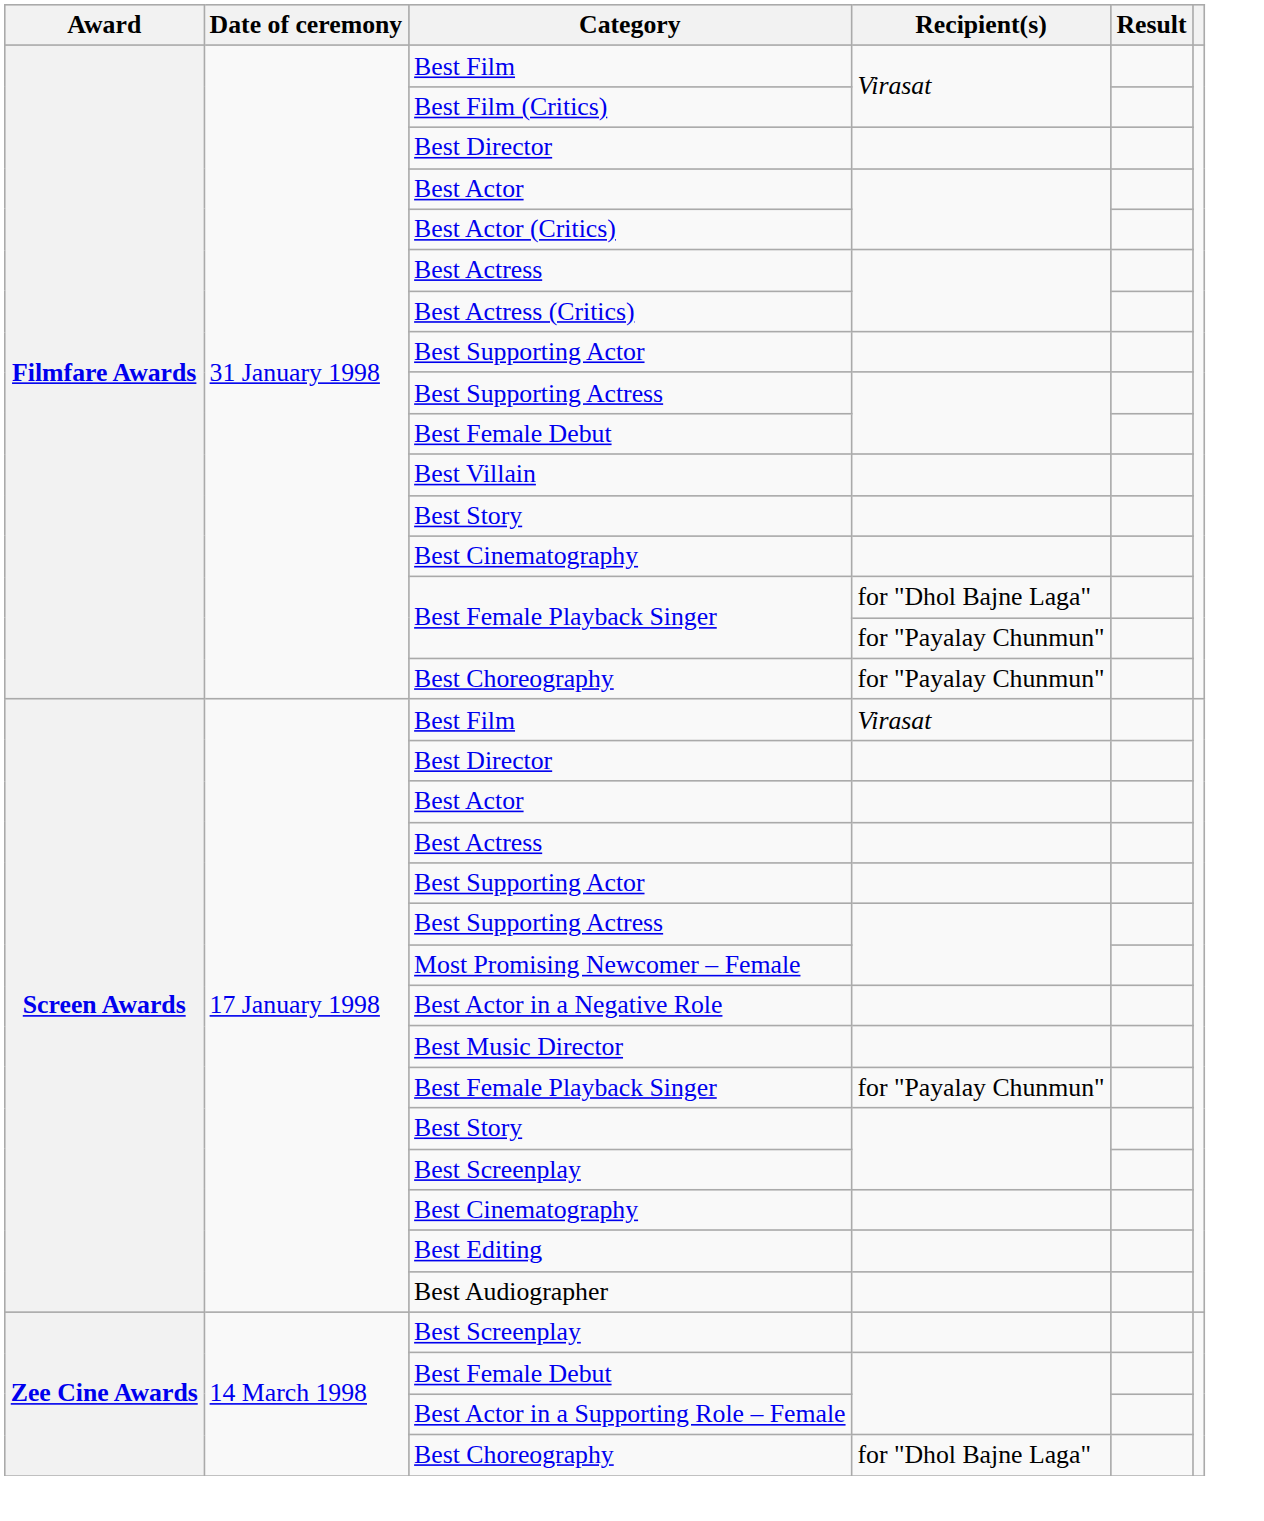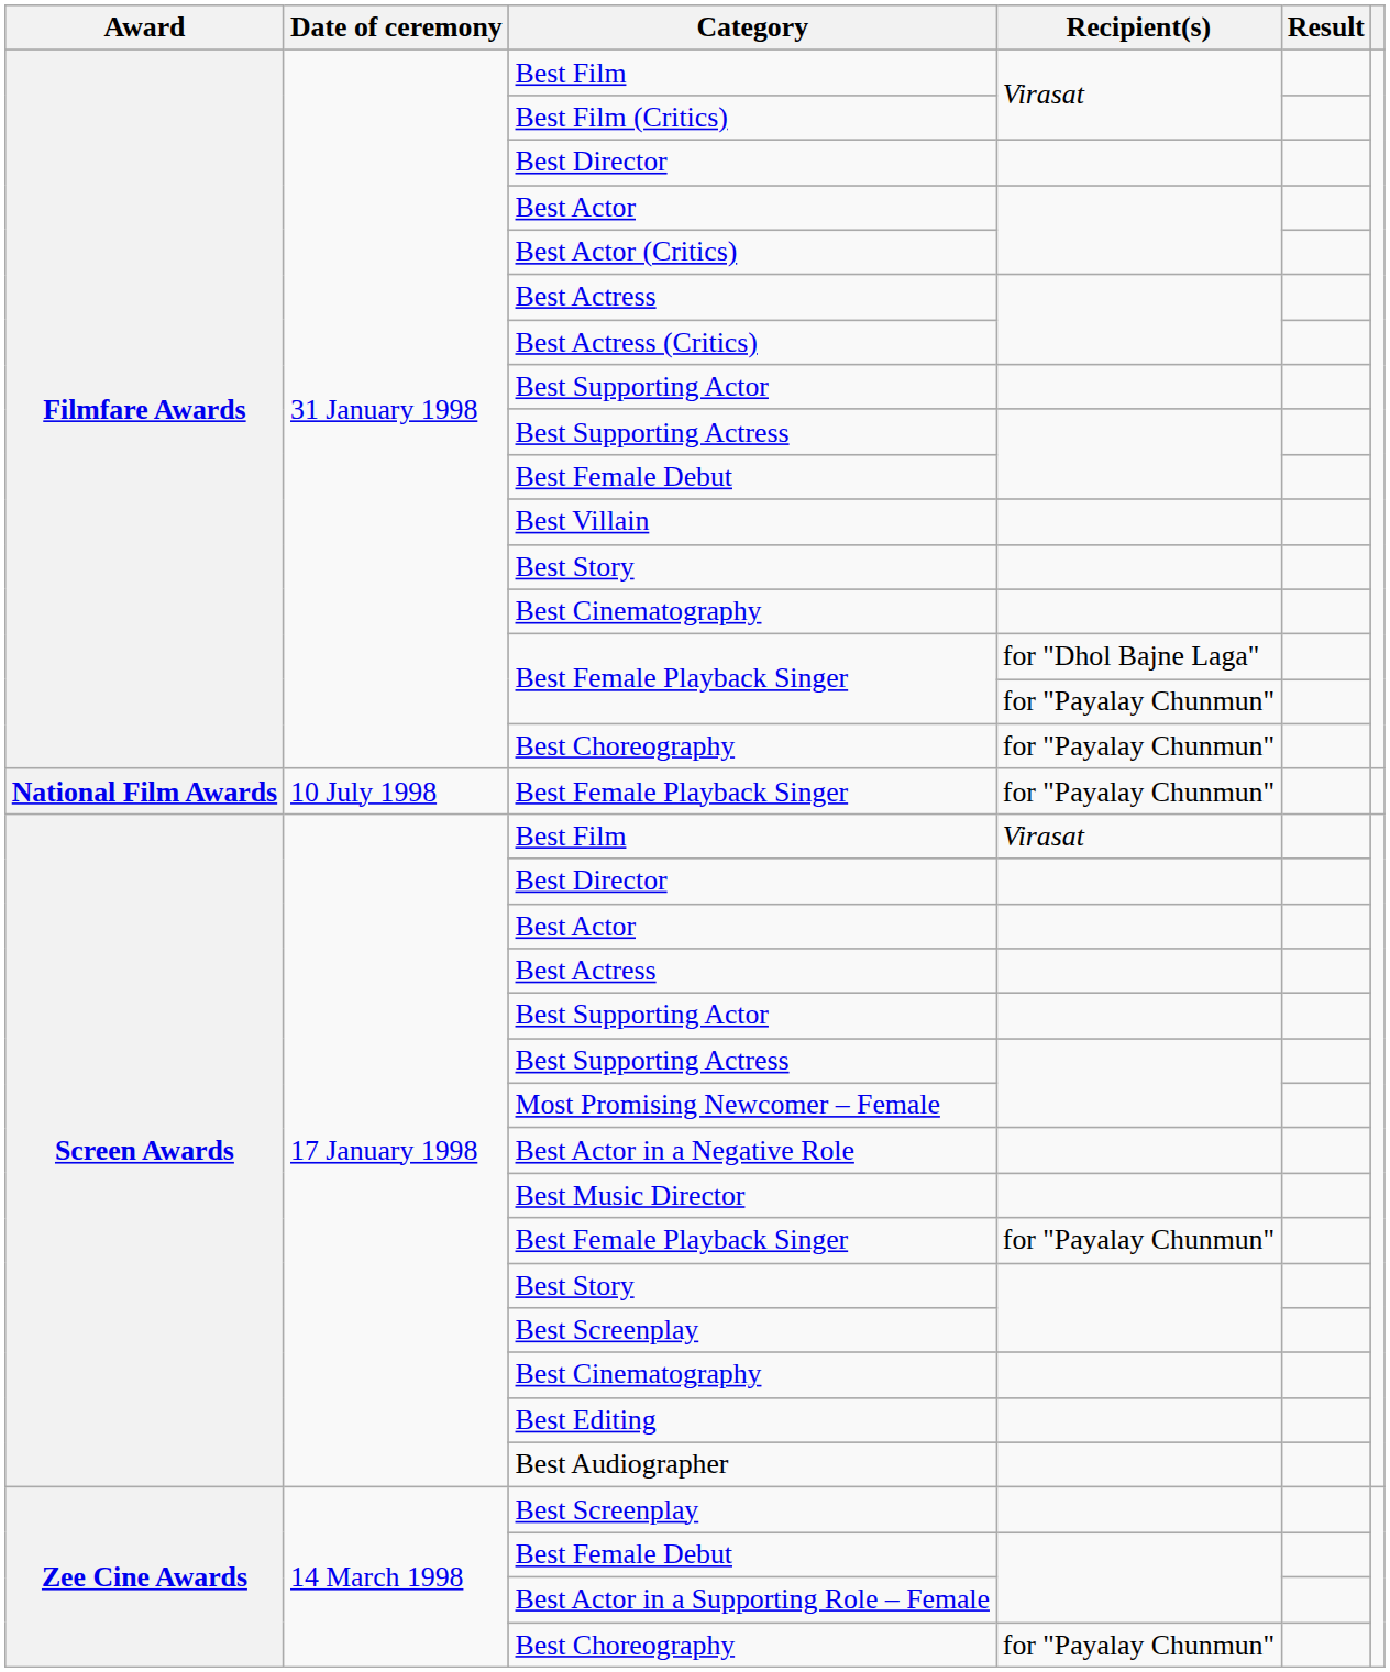+ row: National Film Awards | 10 July 1998 | Best Female Playback Singer | for "Payalay Chunmun"
Zee Cine Awards / Best Choreography | Recipient(s): for "Dhol Bajne Laga" -> for "Payalay Chunmun"
